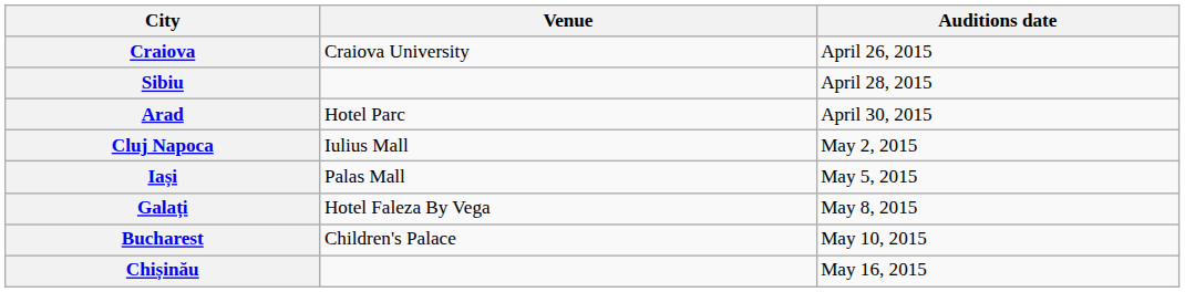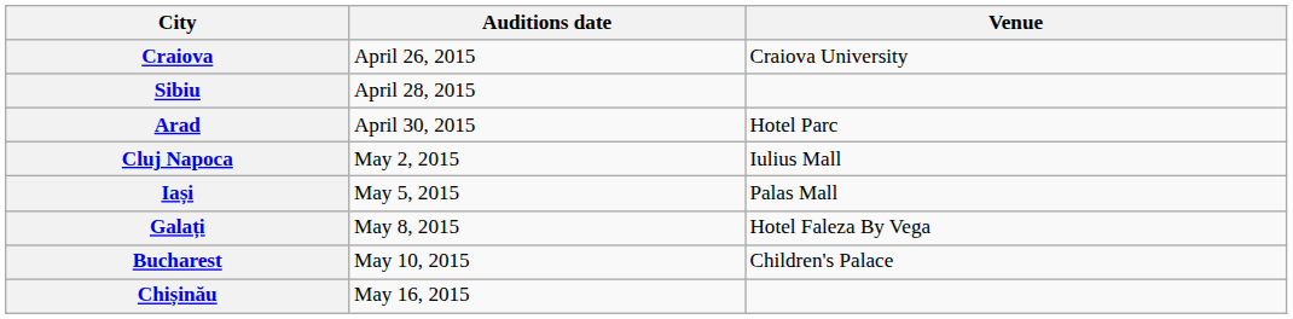columns swapped: Auditions date <-> Venue
